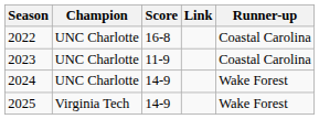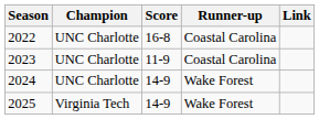columns swapped: Runner-up <-> Link
